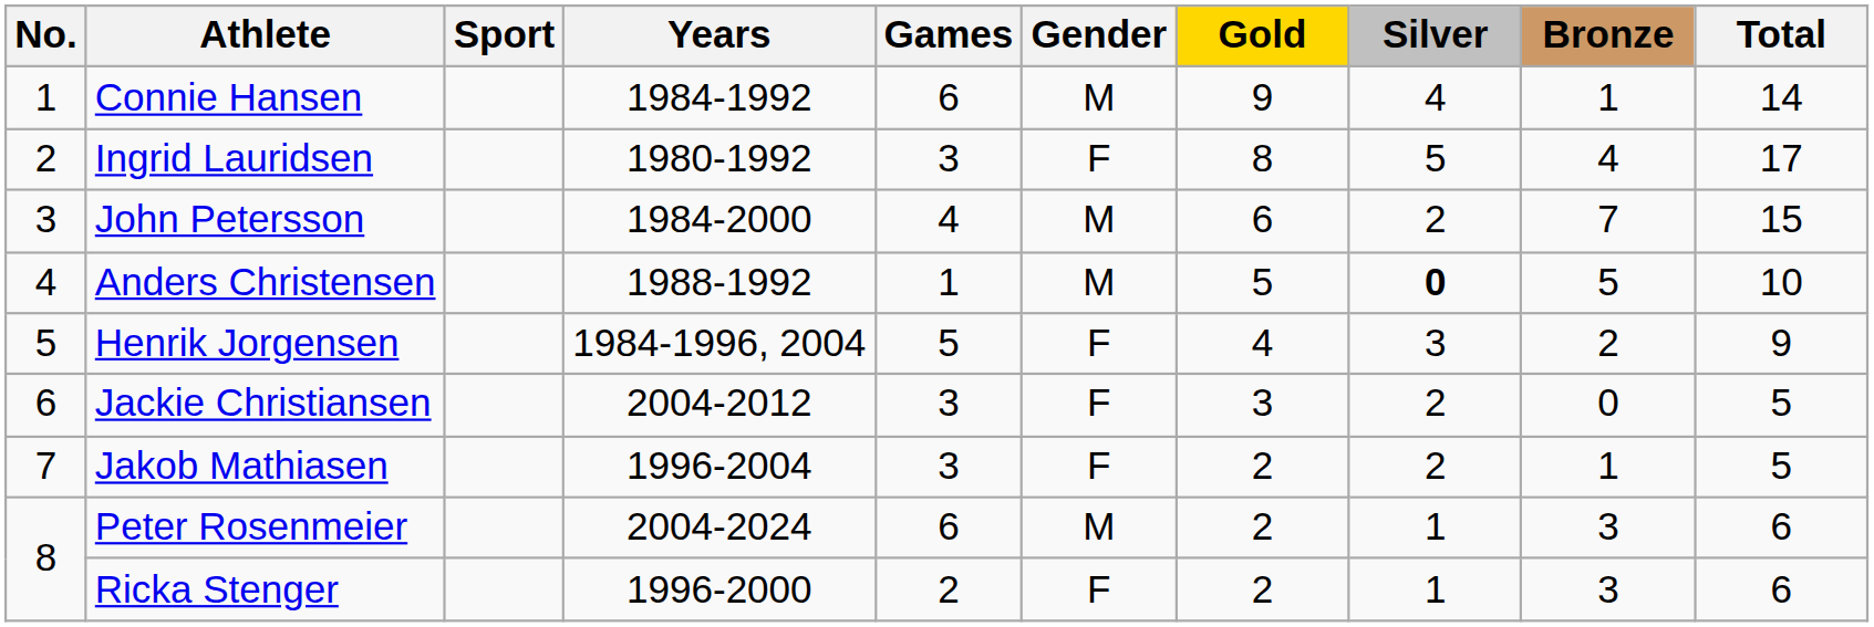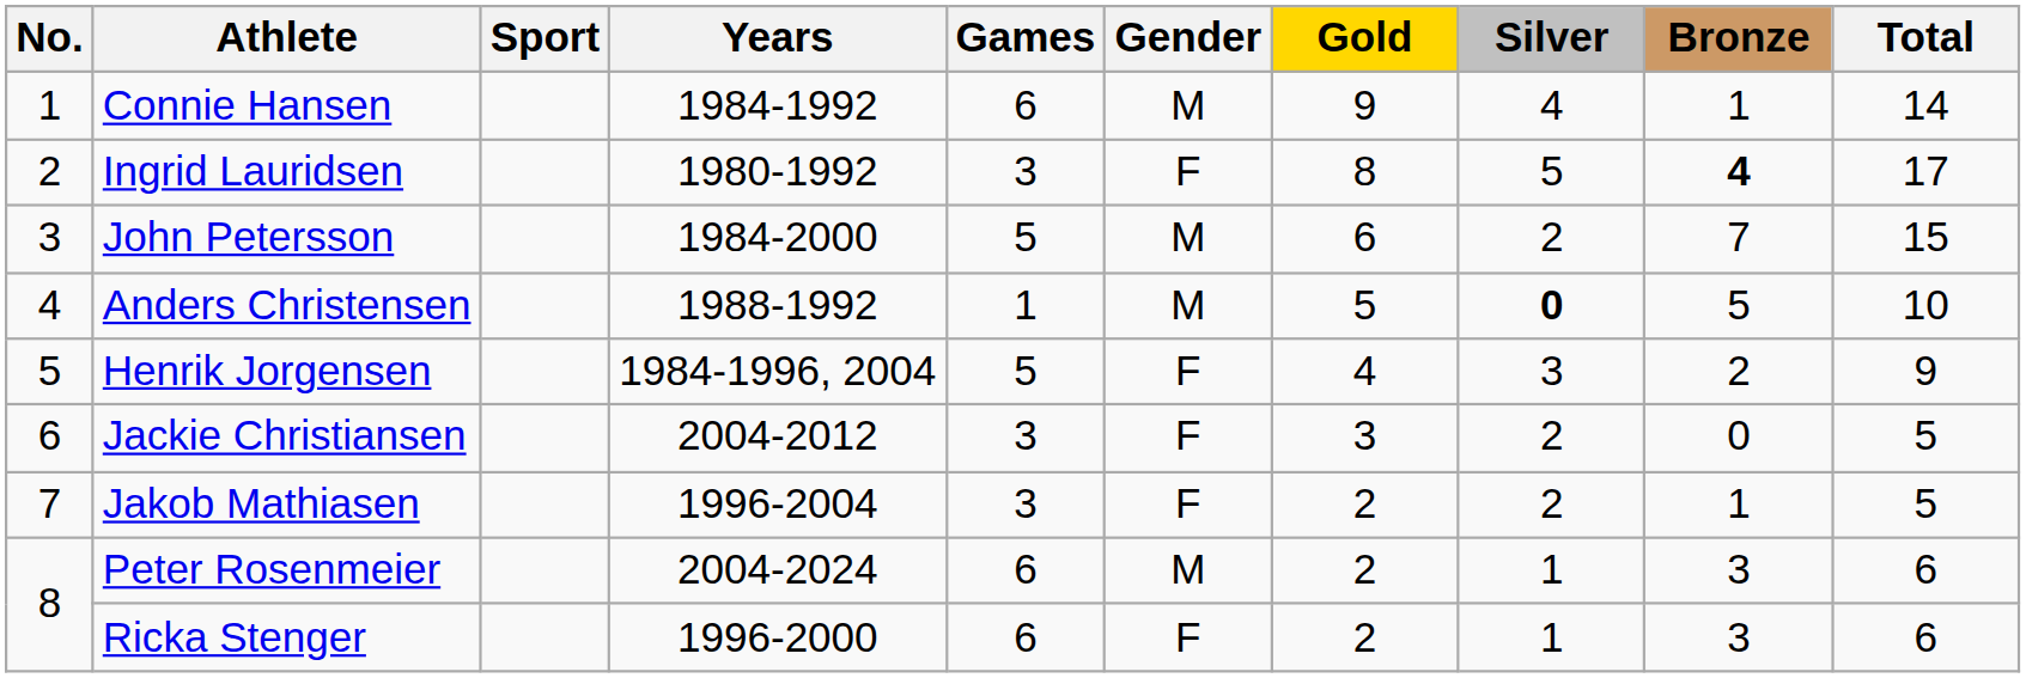Ingrid Lauridsen | Bronze: normal -> bold
John Petersson | Games: 4 -> 5
Ricka Stenger | Games: 2 -> 6
